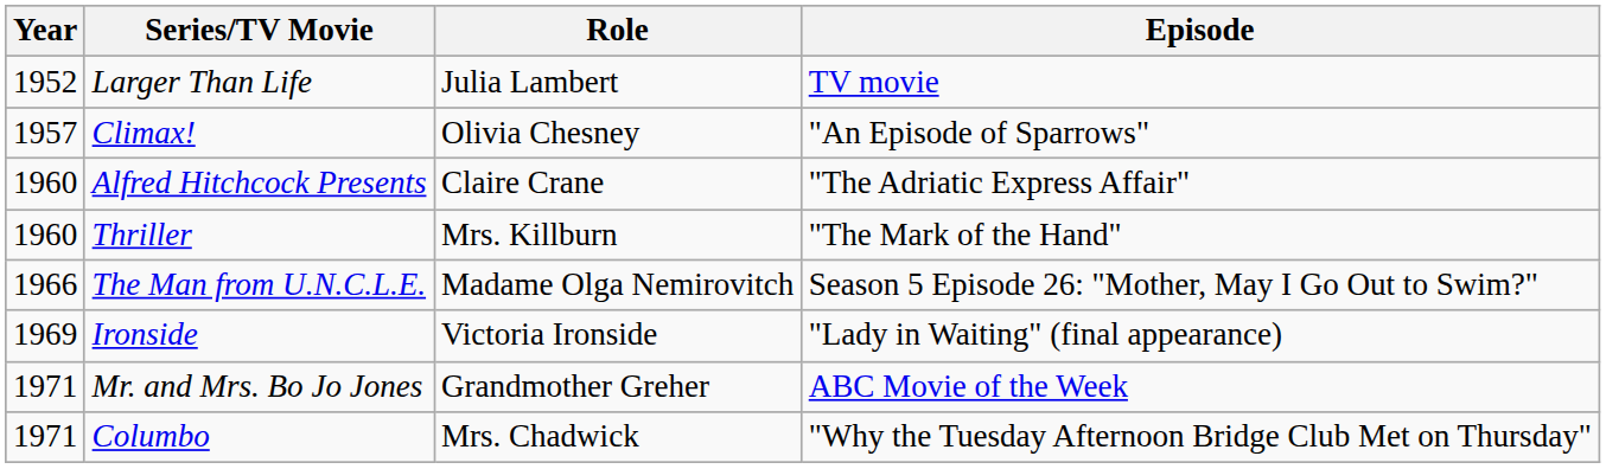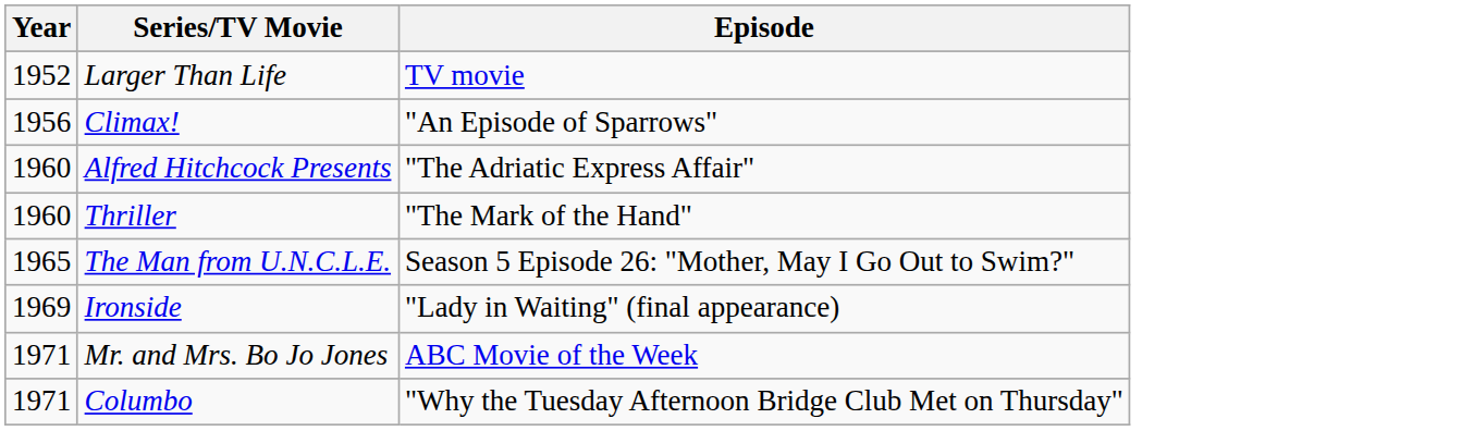- column: Role | Julia Lambert | Olivia Chesney | Claire Crane | Mrs. Killburn | Madame Olga Nemirovitch | Victoria Ironside | Grandmother Greher | Mrs. Chadwick
Climax! | Year: 1957 -> 1956
The Man from U.N.C.L.E. | Year: 1966 -> 1965
